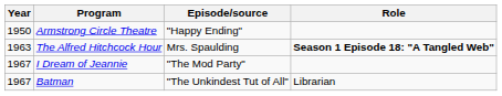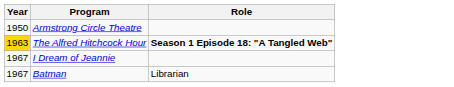- column: Episode/source | "Happy Ending" | Mrs. Spaulding | "The Mod Party" | "The Unkindest Tut of All"
The Alfred Hitchcock Hour | Year: no background -> gold background
